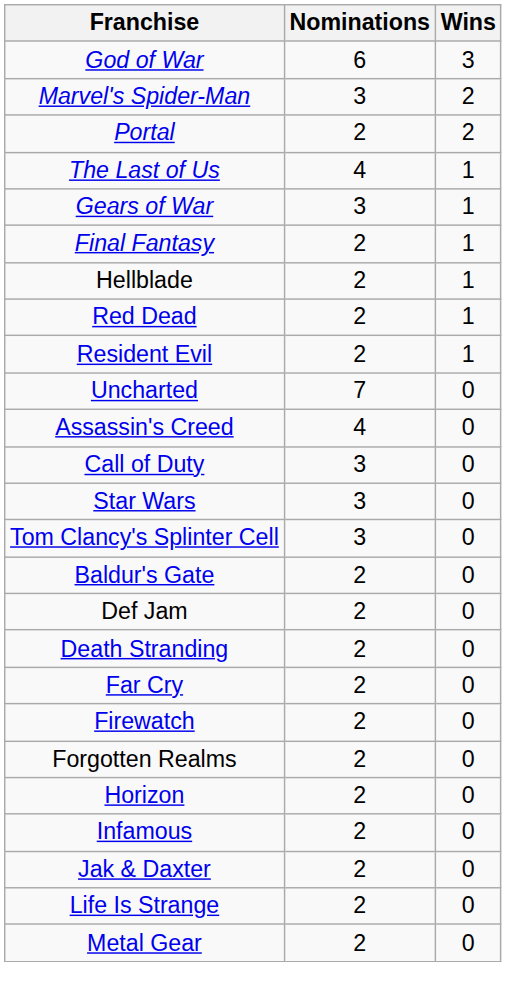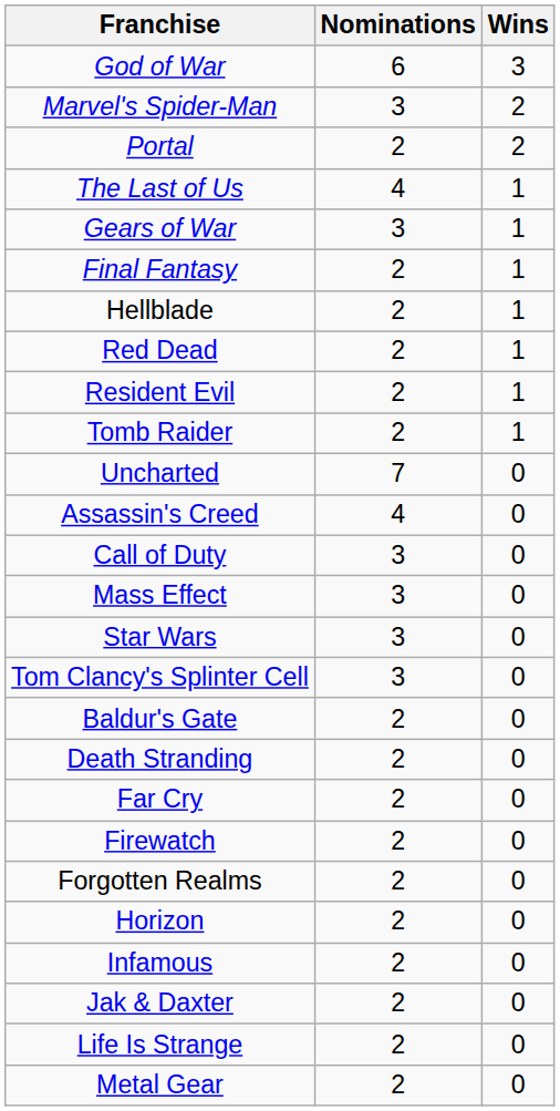+ row: Tomb Raider | 2 | 1
+ row: Mass Effect | 3 | 0
- row: Def Jam | 2 | 0
